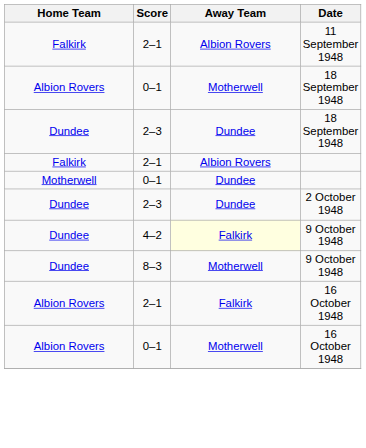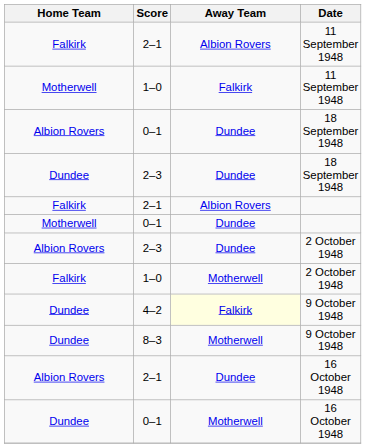+ row: Motherwell | 1–0 | Falkirk | 11 September 1948
0–1 / 18 September 1948 | Away Team: Motherwell -> Dundee
2–3 / 2 October 1948 | Home Team: Dundee -> Albion Rovers
+ row: Falkirk | 1–0 | Motherwell | 2 October 1948
2–1 / 16 October 1948 | Away Team: Falkirk -> Dundee
0–1 / 16 October 1948 | Home Team: Albion Rovers -> Dundee
